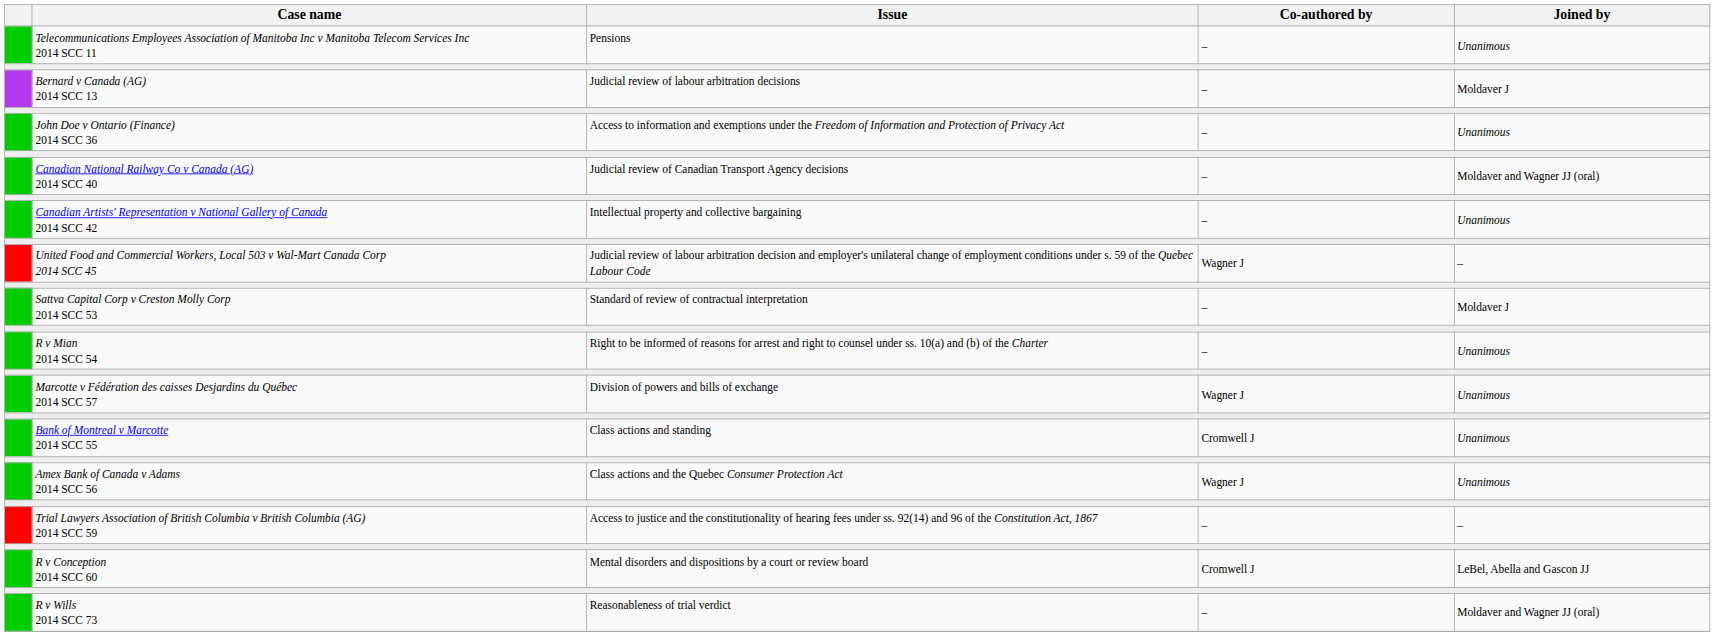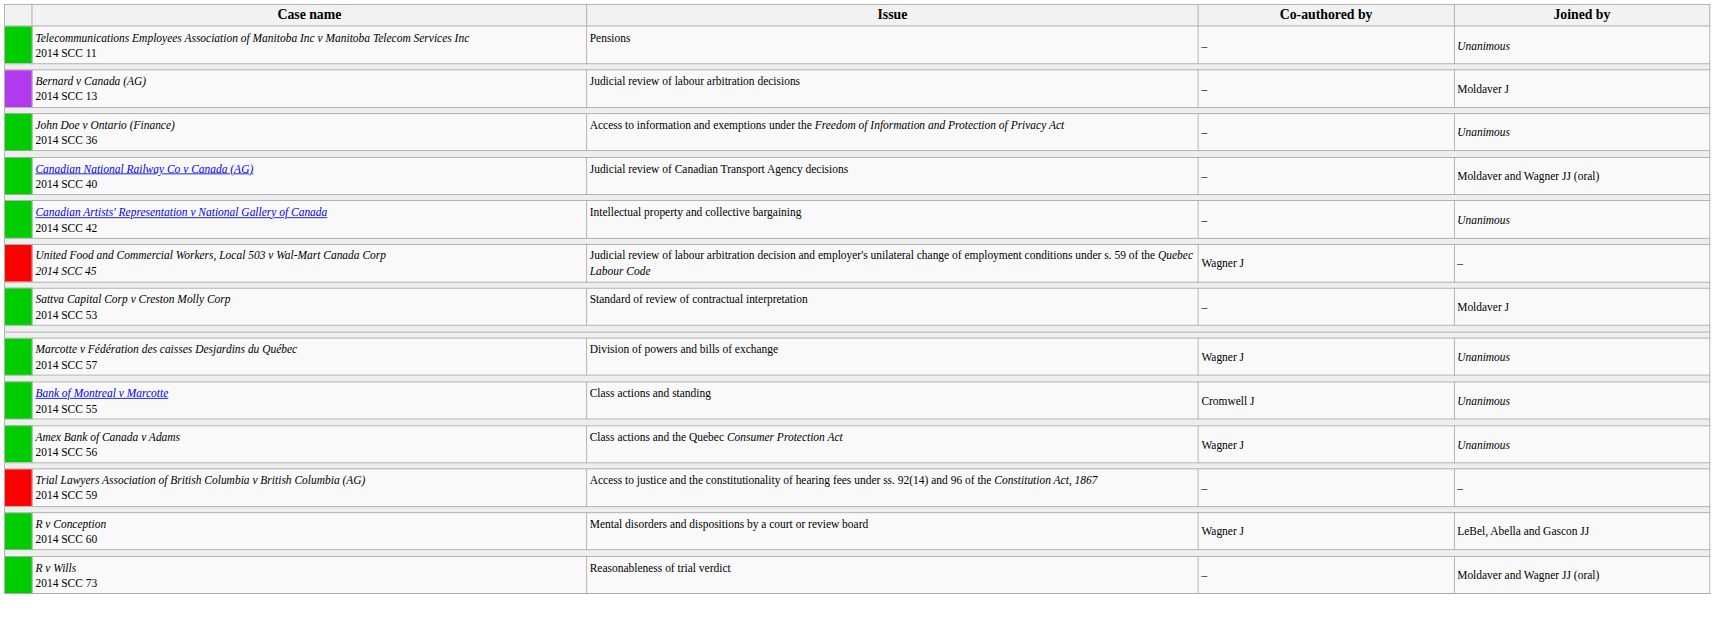- row: R v Mian 2014 SCC 54 | Right to be informed of reasons for arrest and right to counsel under ss. 10(a) and (b) of the Charter | – | Unanimous
R v Conception 2014 SCC 60 | Co-authored by: Cromwell J -> Wagner J
